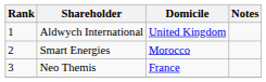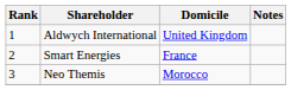Smart Energies | Domicile: Morocco -> France
Neo Themis | Domicile: France -> Morocco
